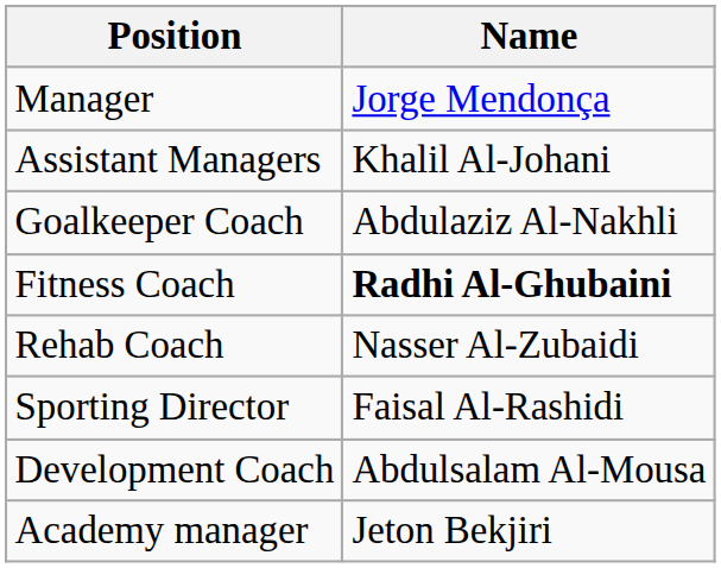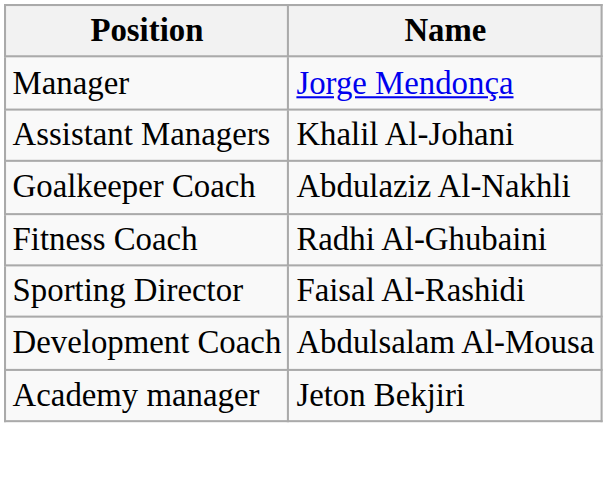Fitness Coach | Name: bold -> normal
- row: Rehab Coach | Nasser Al-Zubaidi
